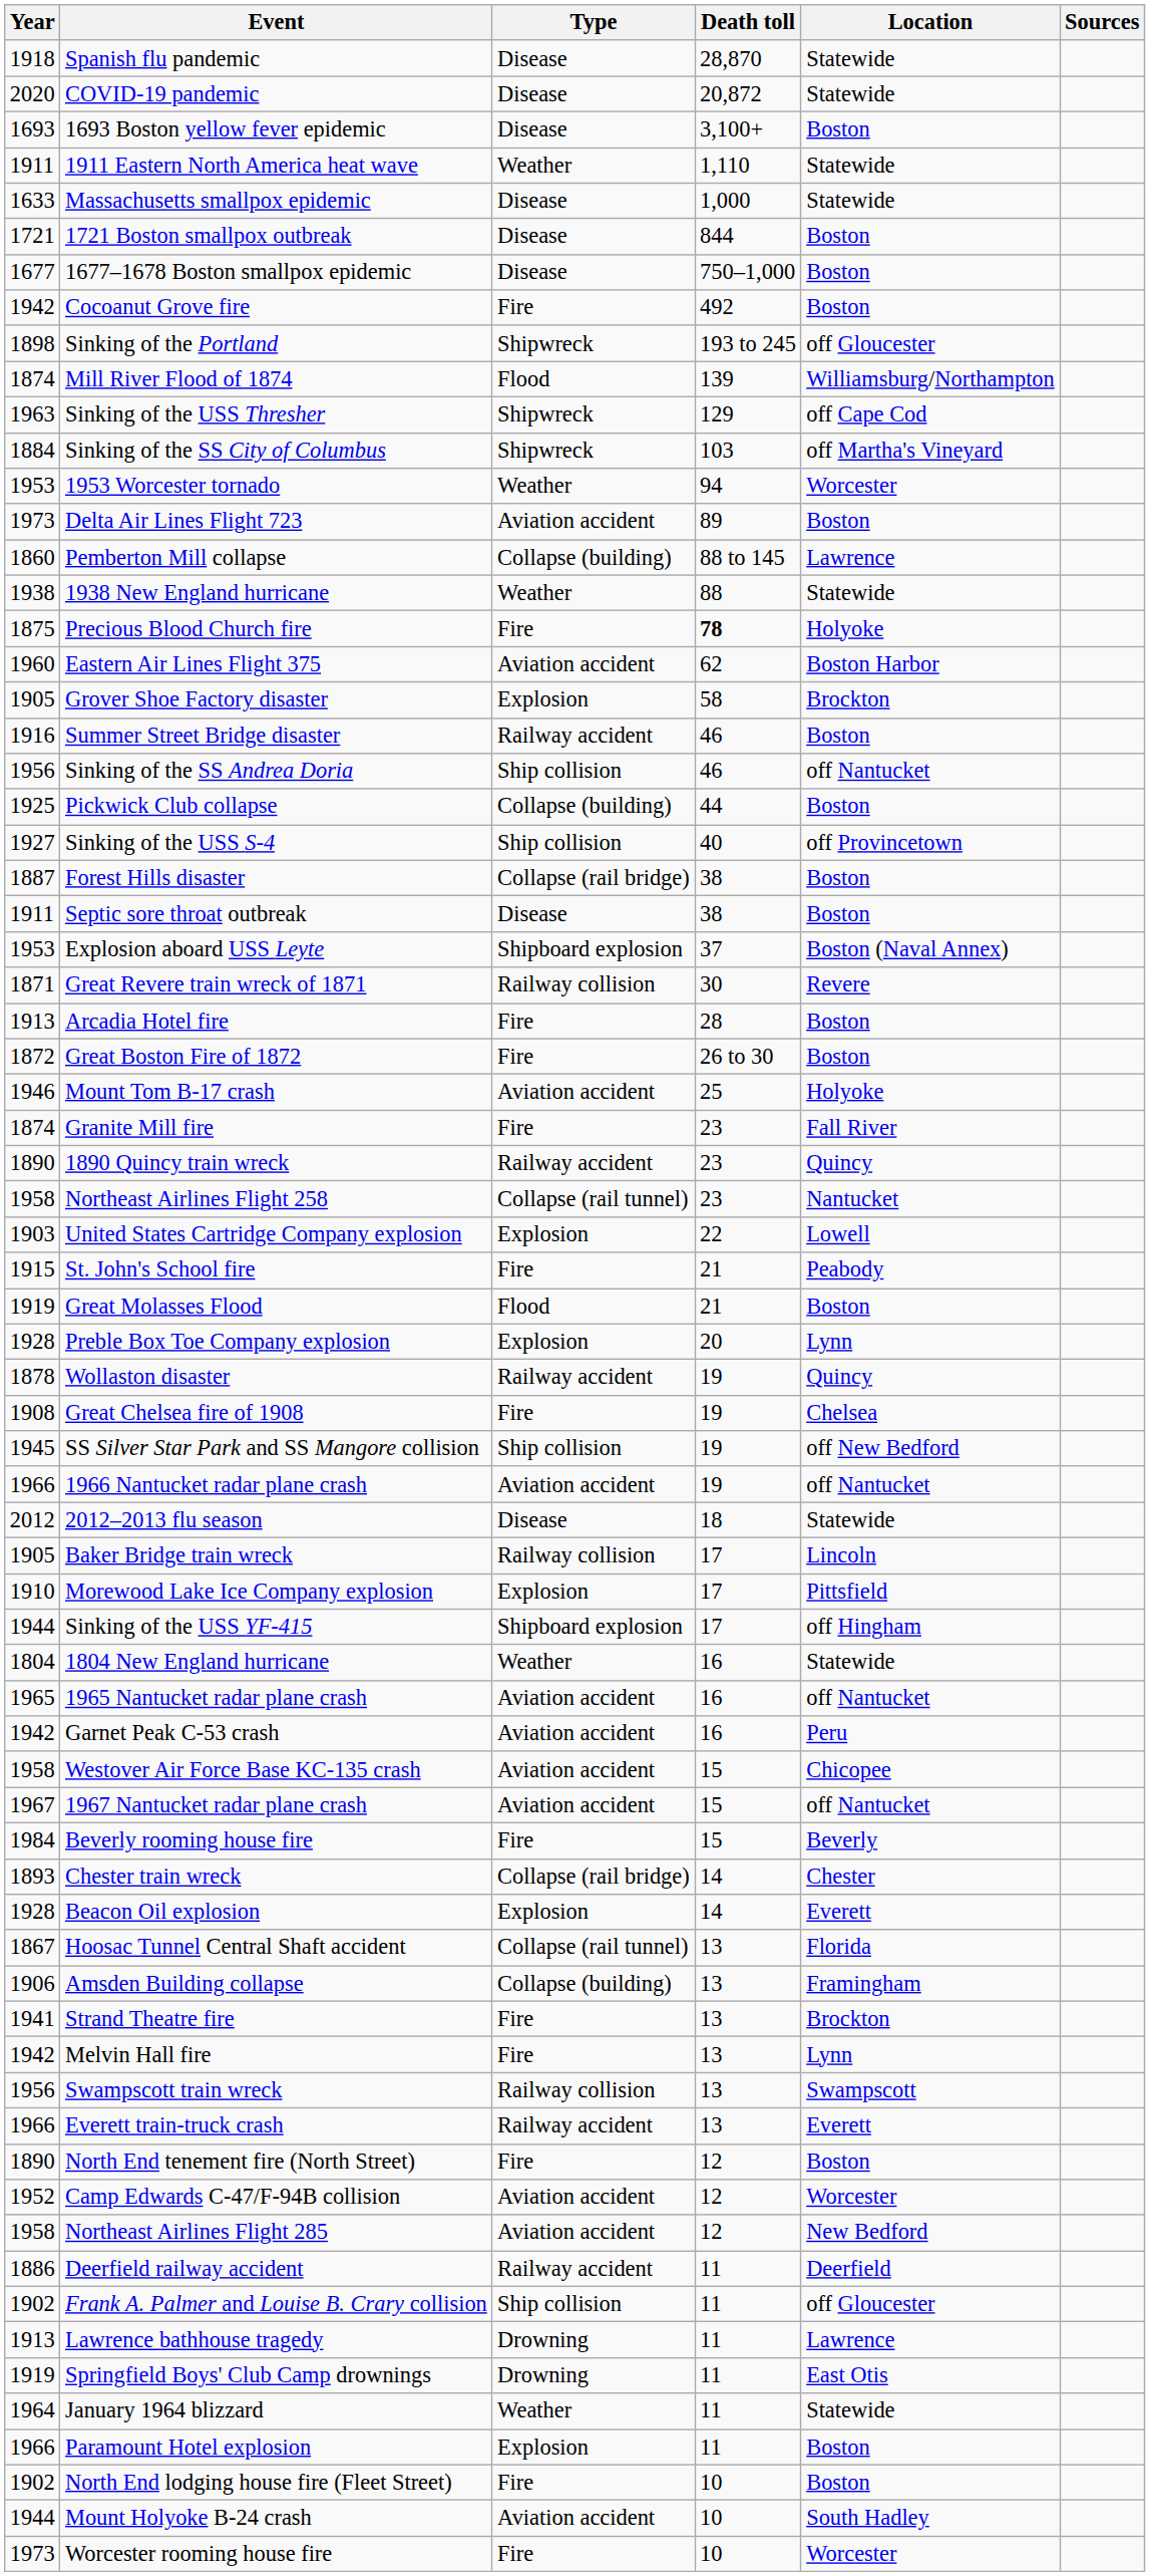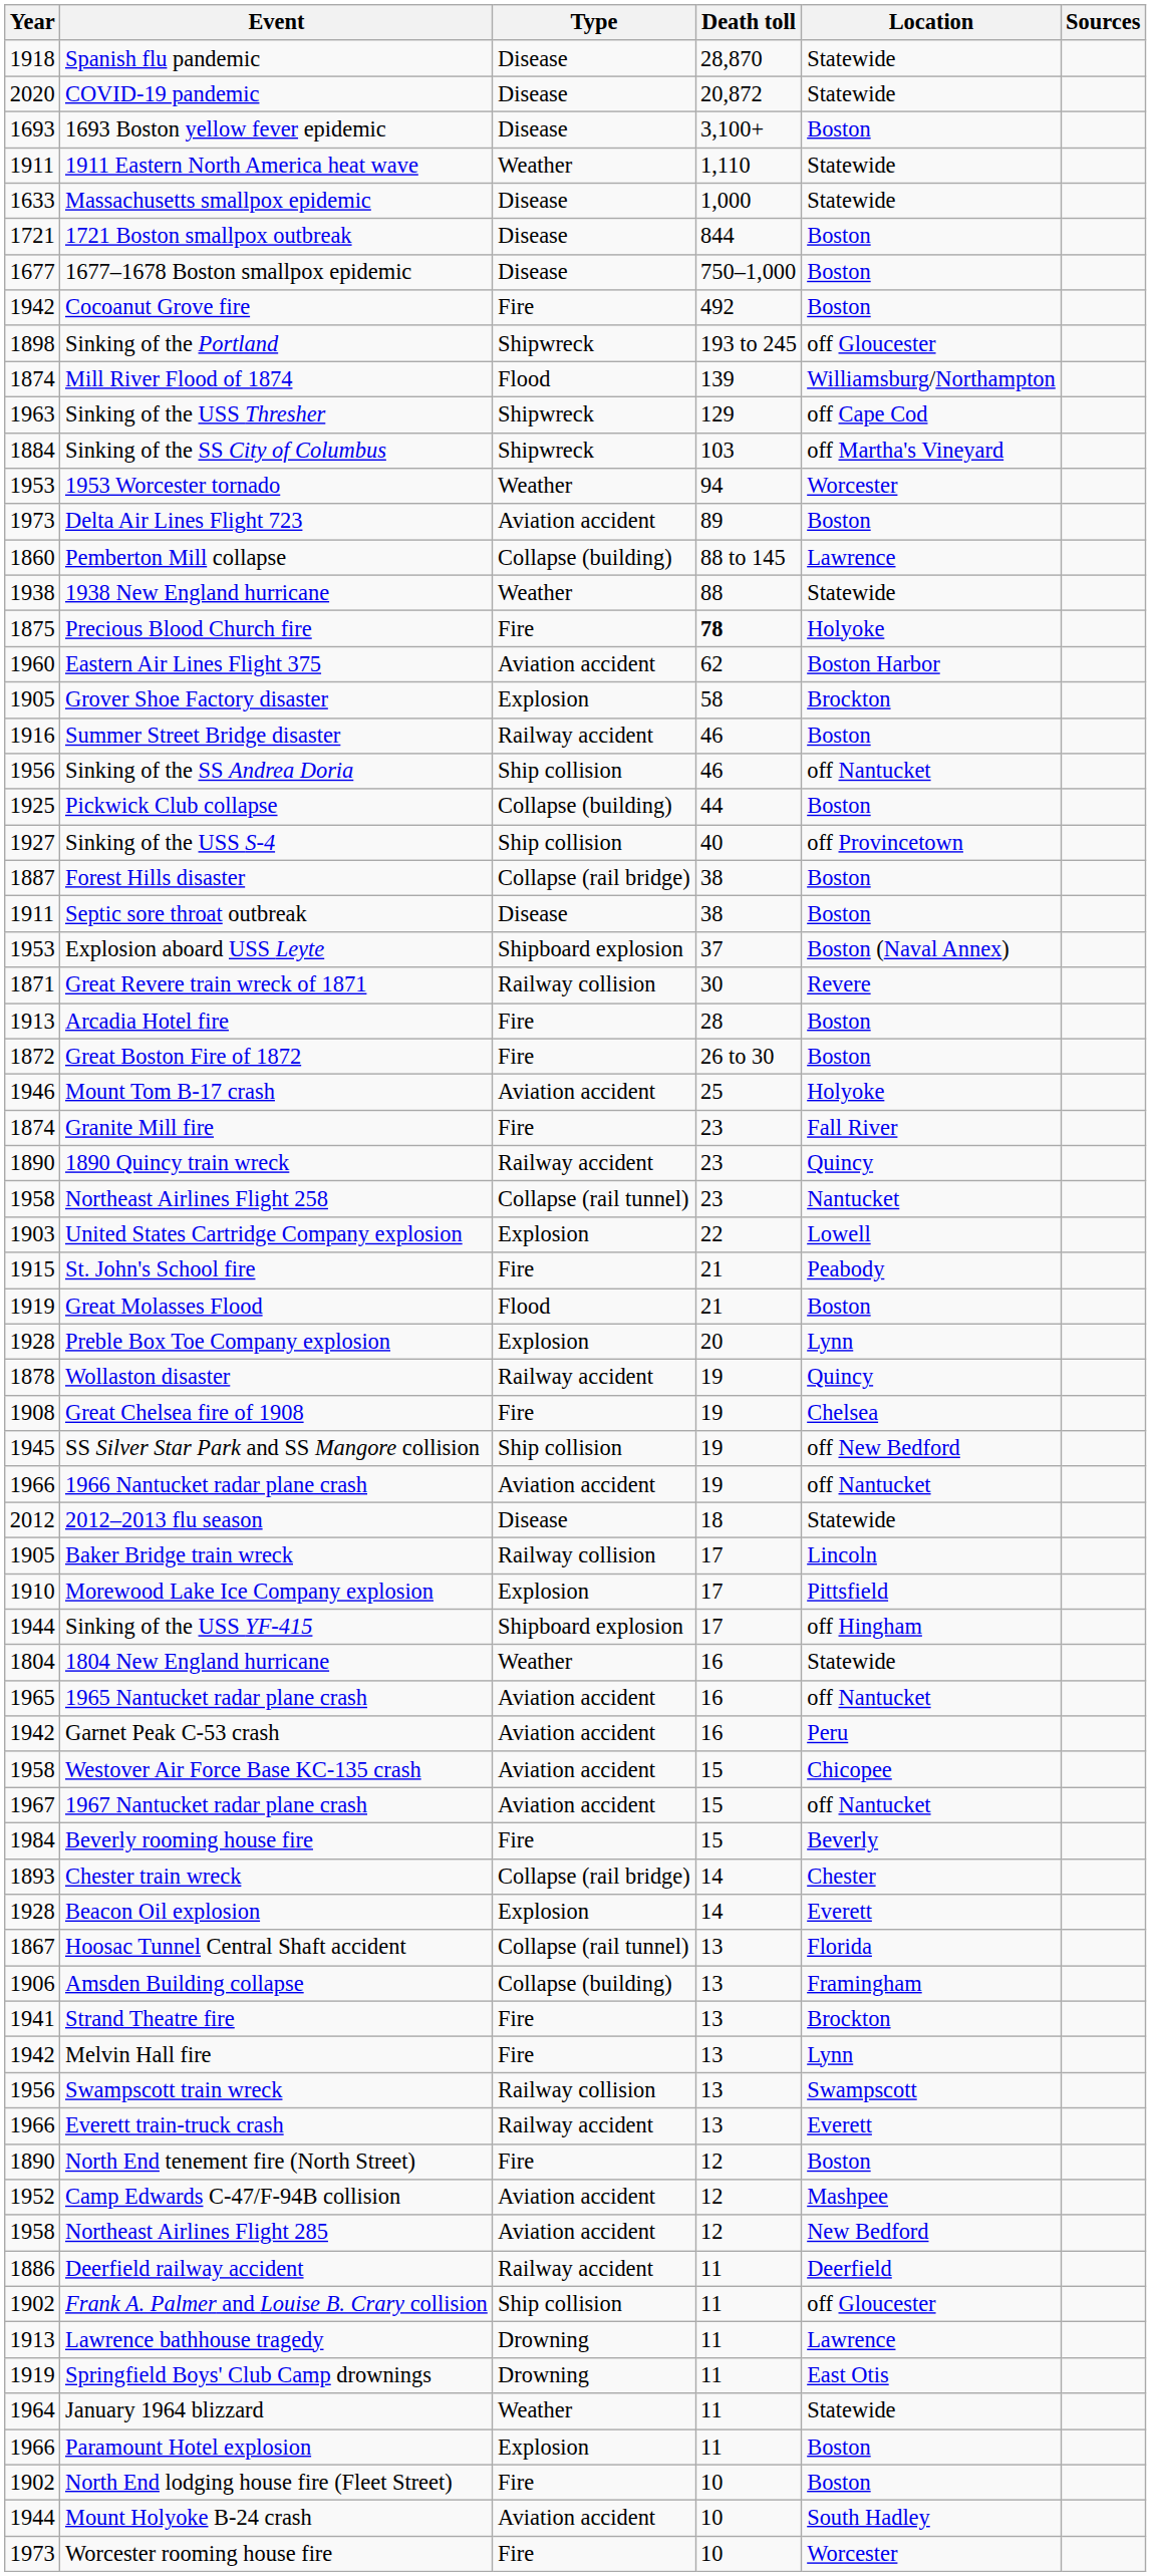Camp Edwards C-47/F-94B collision | Location: Worcester -> Mashpee
